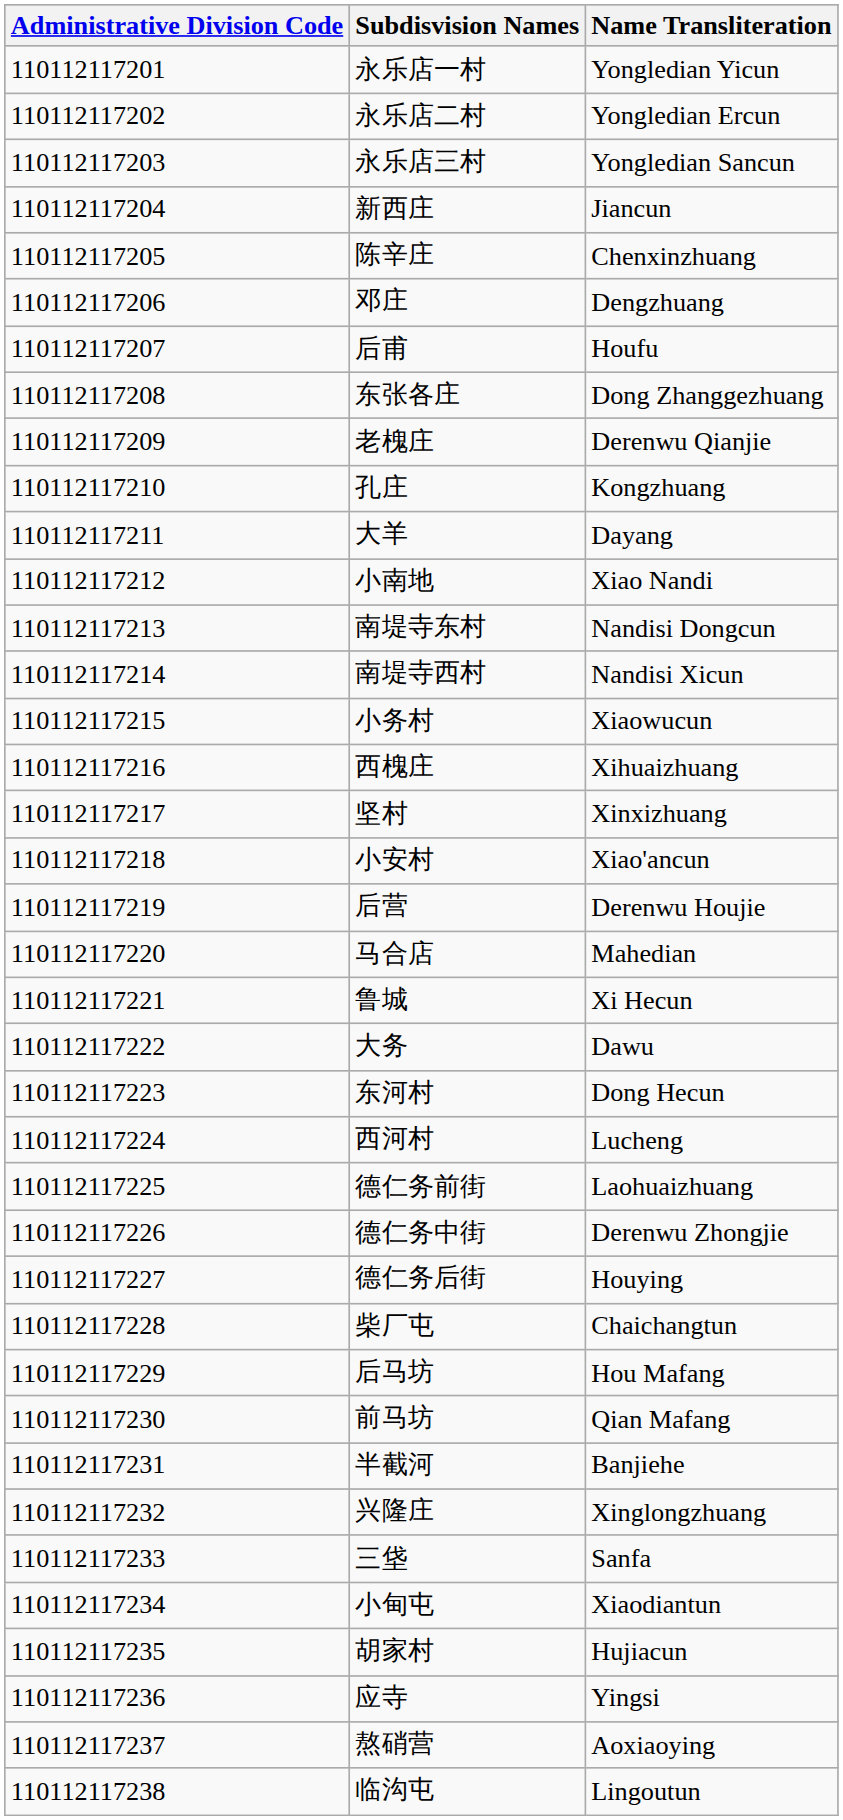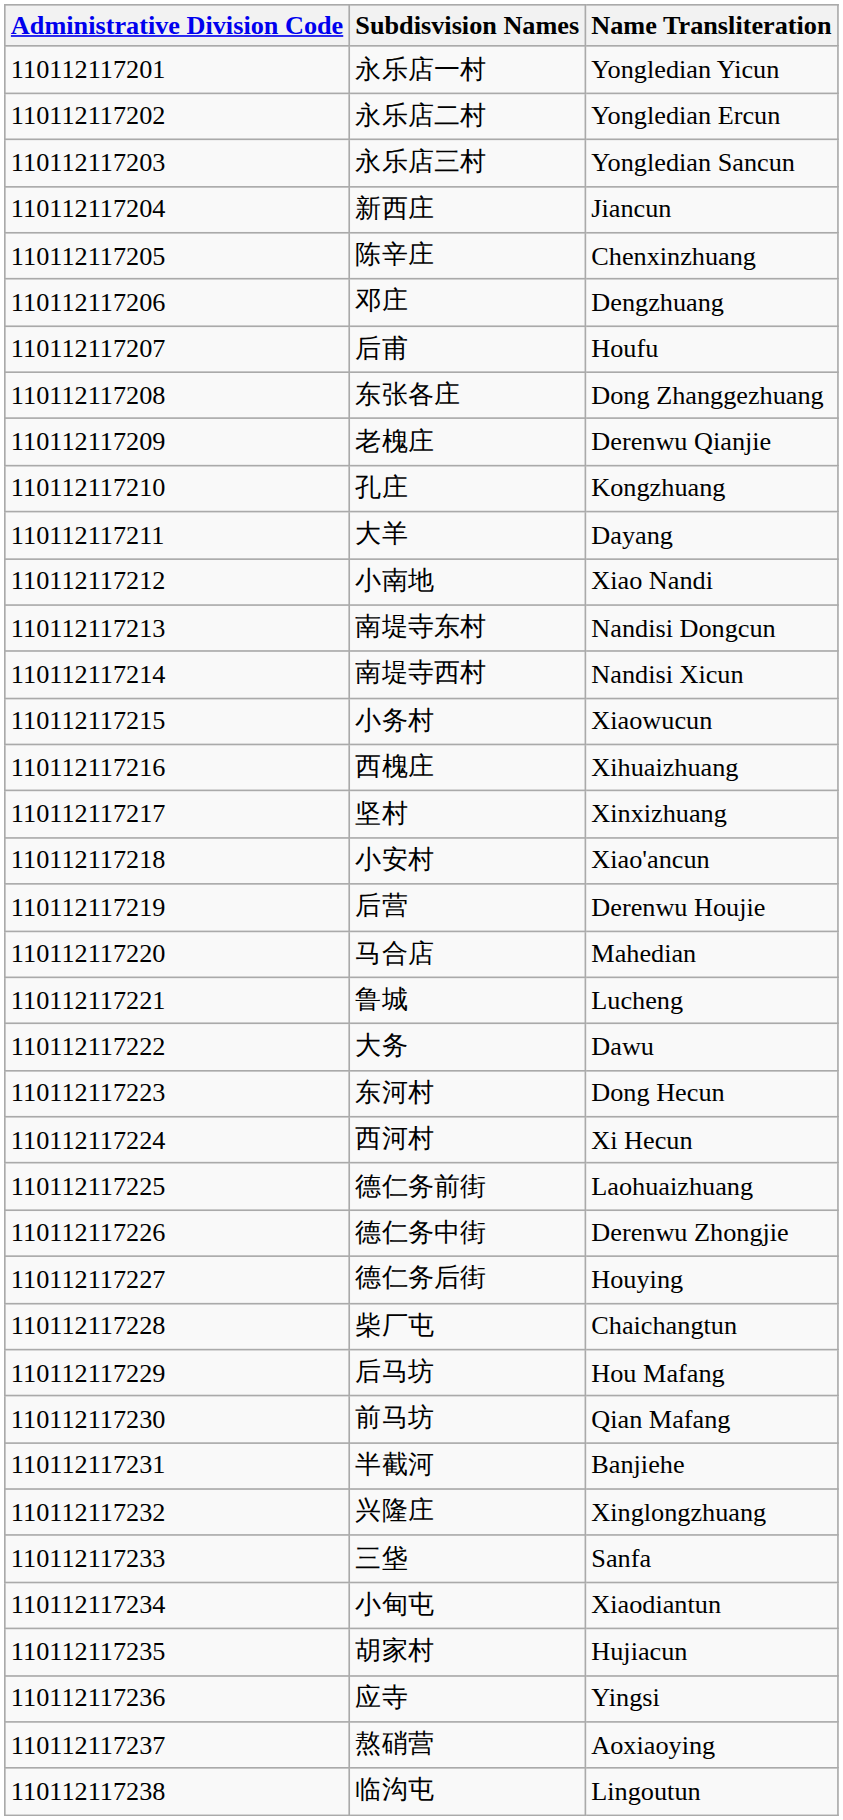鲁城 | Name Transliteration: Xi Hecun -> Lucheng
西河村 | Name Transliteration: Lucheng -> Xi Hecun
